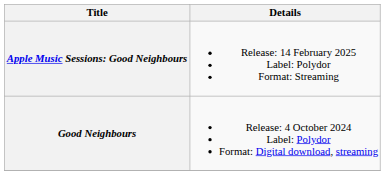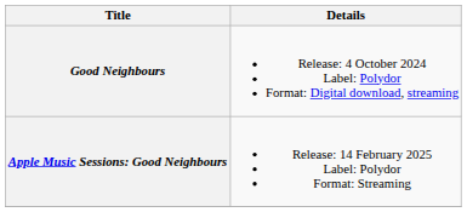rows swapped: Good Neighbours <-> Apple Music Sessions: Good Neighbours
